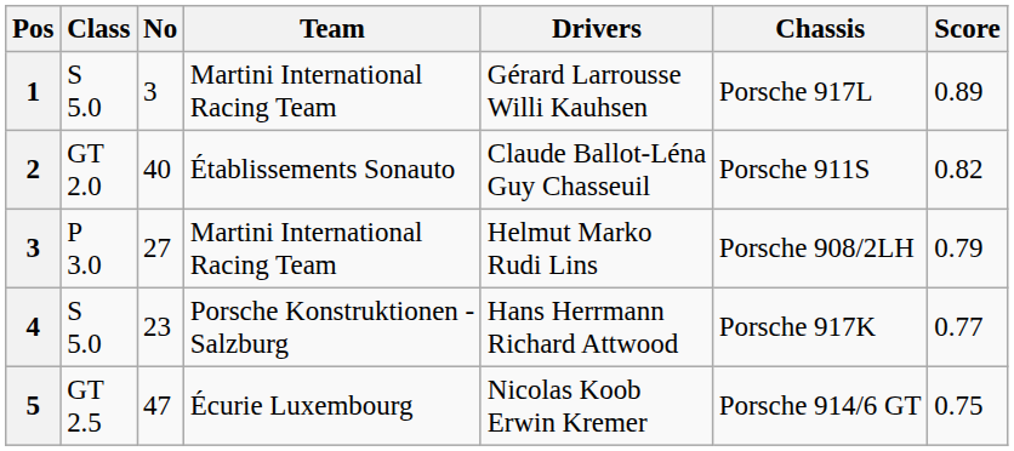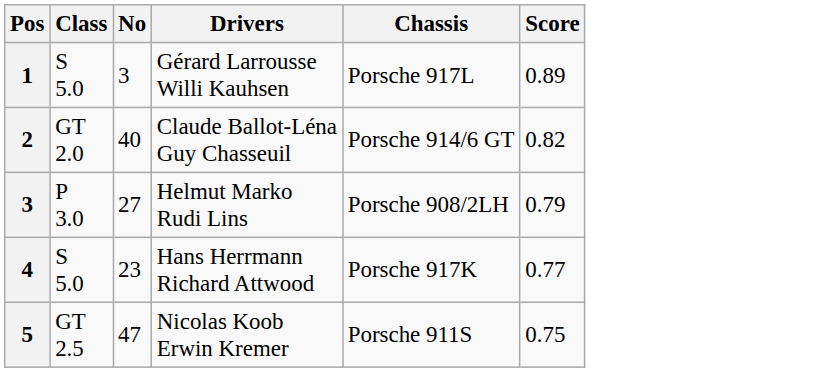- column: Team | Martini International Racing Team | Établissements Sonauto | Martini International Racing Team | Porsche Konstruktionen - Salzburg | Écurie Luxembourg
2 | Chassis: Porsche 911S -> Porsche 914/6 GT
5 | Chassis: Porsche 914/6 GT -> Porsche 911S
